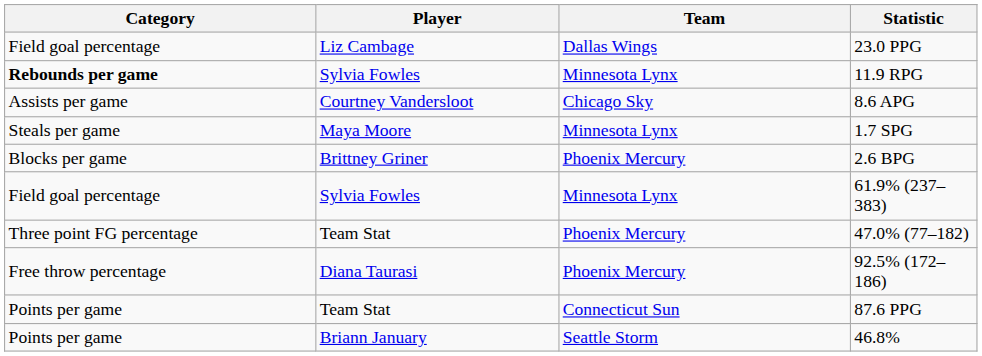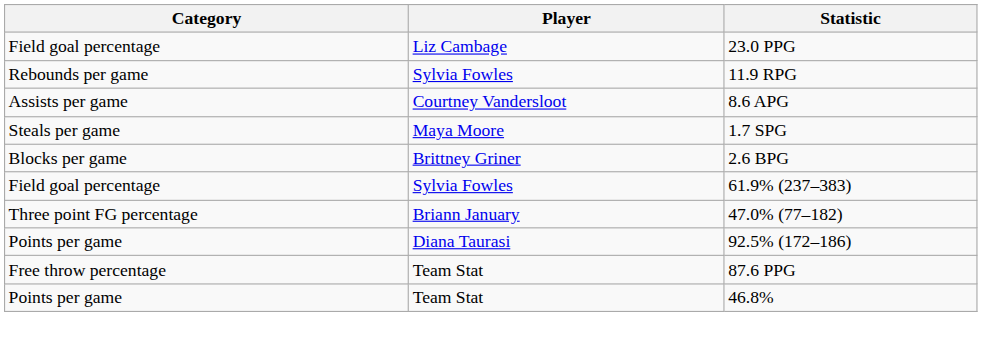- column: Team | Dallas Wings | Minnesota Lynx | Chicago Sky | Minnesota Lynx | Phoenix Mercury | Minnesota Lynx | Phoenix Mercury | Phoenix Mercury | Connecticut Sun | Seattle Storm
11.9 RPG | Category: bold -> normal
47.0% (77–182) | Player: Team Stat -> Briann January
92.5% (172–186) | Category: Free throw percentage -> Points per game
87.6 PPG | Category: Points per game -> Free throw percentage
46.8% | Player: Briann January -> Team Stat
